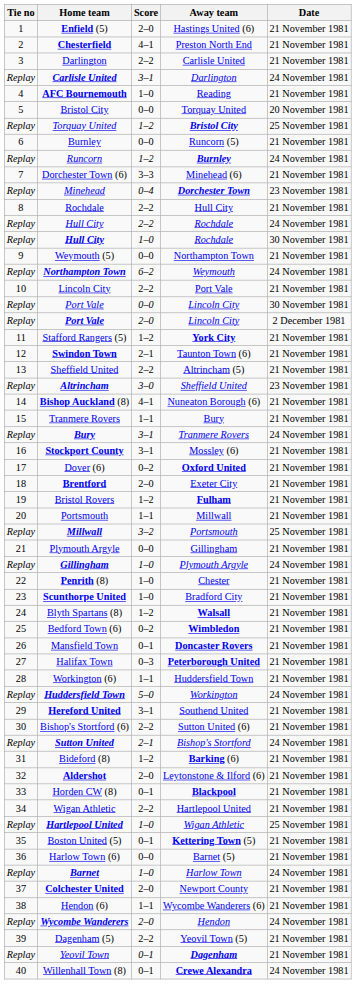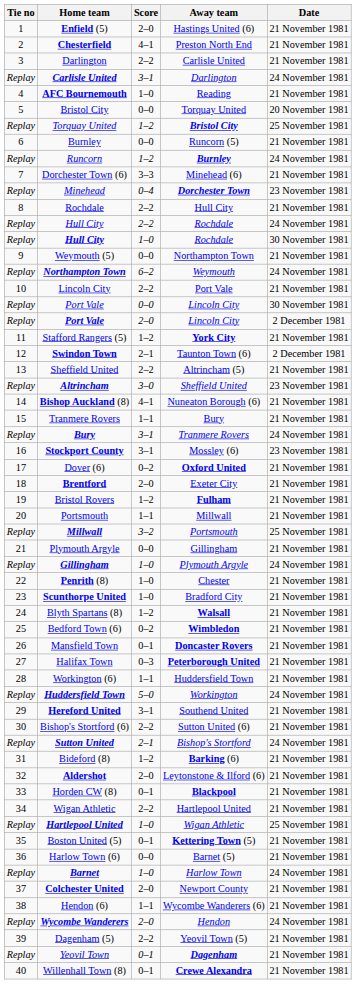Swindon Town | Date: 21 November 1981 -> 2 December 1981
Stockport County | Date: 21 November 1981 -> 23 November 1981
Willenhall Town (8) | Date: 24 November 1981 -> 21 November 1981
